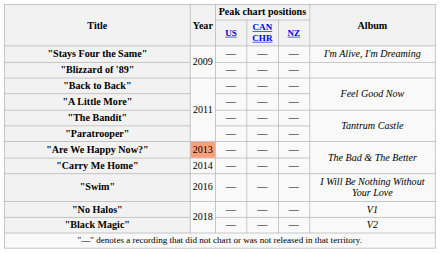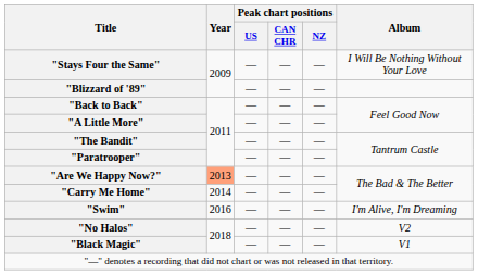"Stays Four the Same" | Album: I'm Alive, I'm Dreaming -> I Will Be Nothing Without Your Love
"Swim" | Album: I Will Be Nothing Without Your Love -> I'm Alive, I'm Dreaming
"No Halos" | Album: V1 -> V2
"Black Magic" | Album: V2 -> V1
